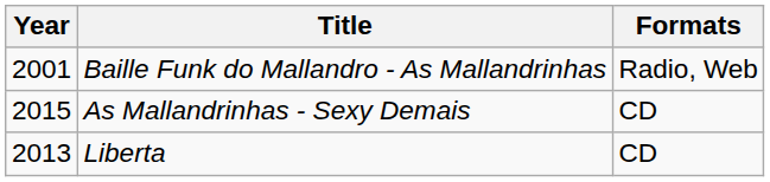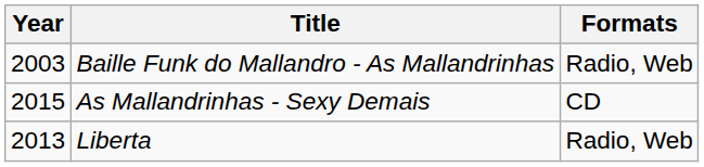Baille Funk do Mallandro - As Mallandrinhas | Year: 2001 -> 2003
Liberta | Formats: CD -> Radio, Web
